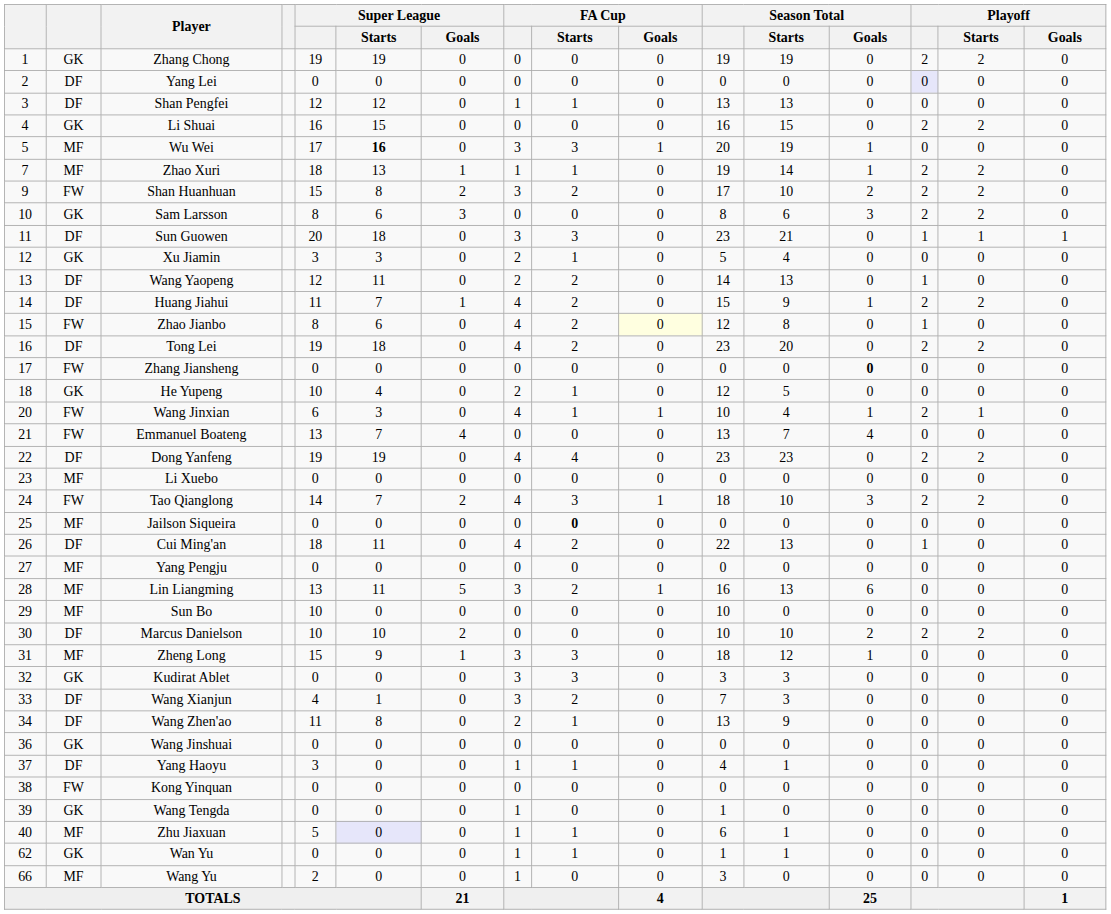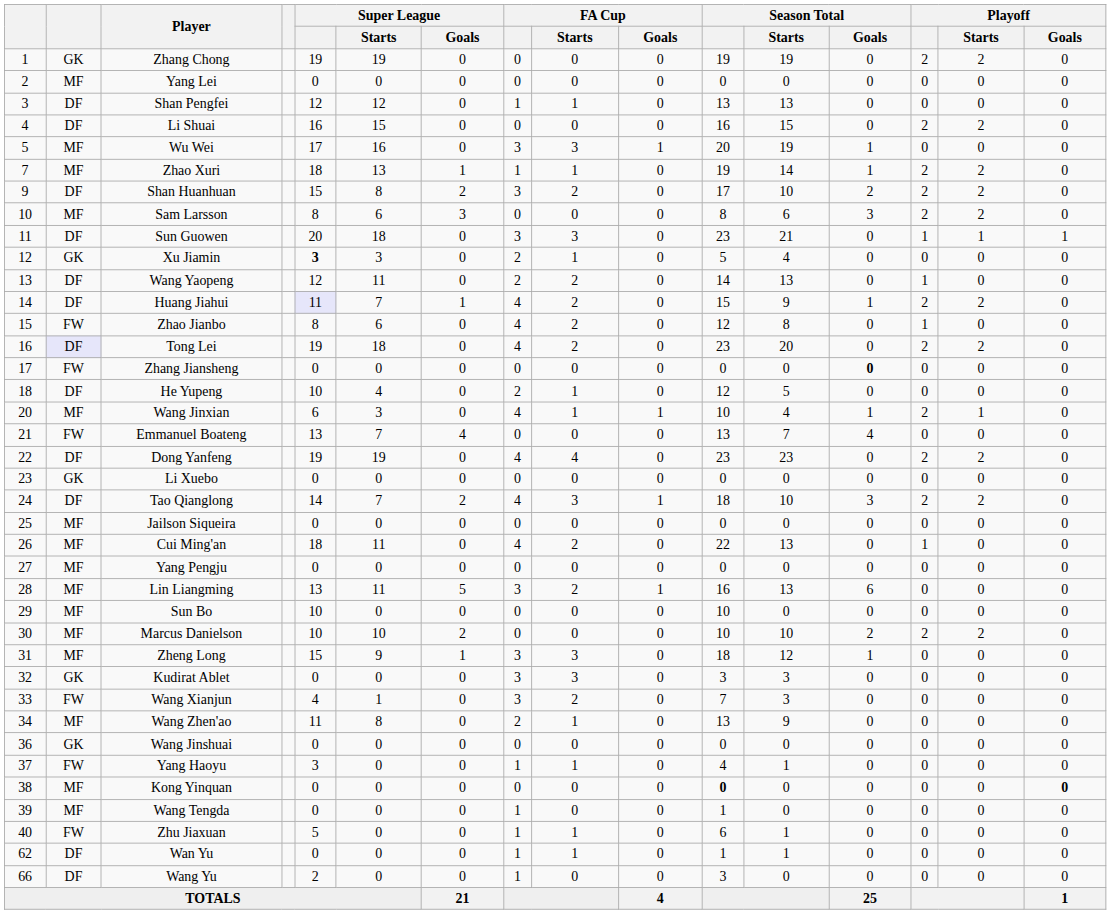Yang Lei | column 2: DF -> MF
Yang Lei | Playoff: lavender background -> no background
Li Shuai | column 2: GK -> DF
Wu Wei | Super League / Starts: bold -> normal
Shan Huanhuan | column 2: FW -> DF
Sam Larsson | column 2: GK -> MF
Xu Jiamin | Super League: normal -> bold
Huang Jiahui | Super League: no background -> lavender background
Zhao Jianbo | FA Cup / Goals: lightyellow background -> no background
Tong Lei | column 2: no background -> lavender background
He Yupeng | column 2: GK -> DF
Wang Jinxian | column 2: FW -> MF
Li Xuebo | column 2: MF -> GK
Tao Qianglong | column 2: FW -> DF
Jailson Siqueira | FA Cup / Starts: bold -> normal
Cui Ming'an | column 2: DF -> MF
Marcus Danielson | column 2: DF -> MF
Wang Xianjun | column 2: DF -> FW
Wang Zhen'ao | column 2: DF -> MF
Yang Haoyu | column 2: DF -> FW
Kong Yinquan | column 2: FW -> MF
Kong Yinquan | Season Total: normal -> bold
Kong Yinquan | Playoff / Goals: normal -> bold
Wang Tengda | column 2: GK -> MF
Zhu Jiaxuan | column 2: MF -> FW
Zhu Jiaxuan | Super League / Starts: lavender background -> no background
Wan Yu | column 2: GK -> DF
Wang Yu | column 2: MF -> DF
